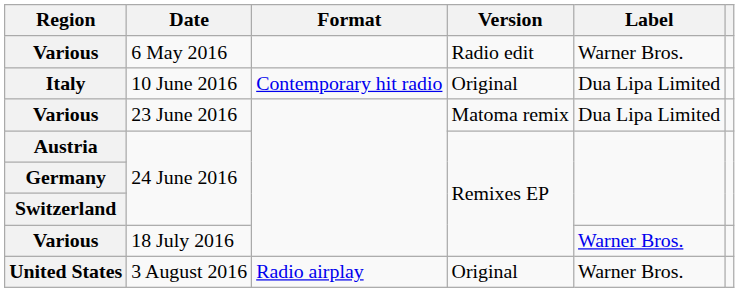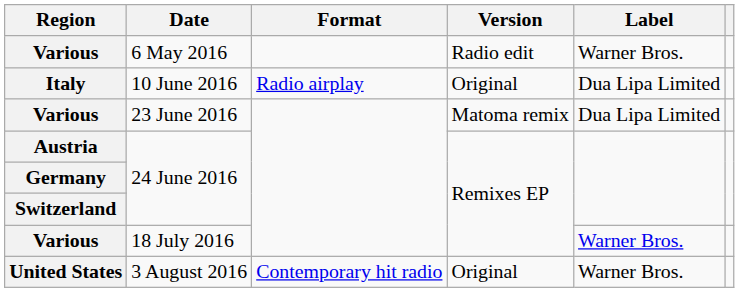10 June 2016 | Format: Contemporary hit radio -> Radio airplay
3 August 2016 | Format: Radio airplay -> Contemporary hit radio
